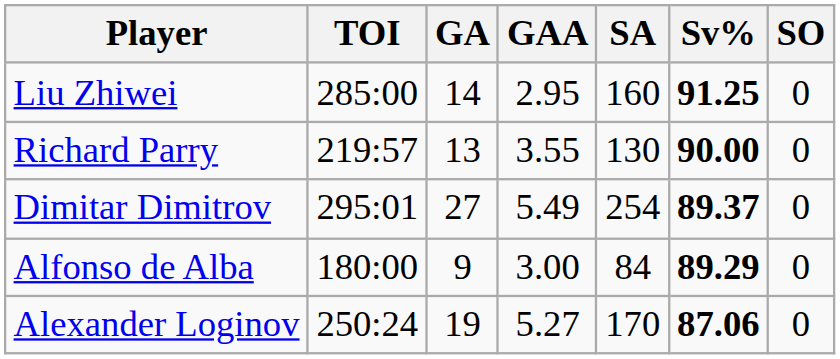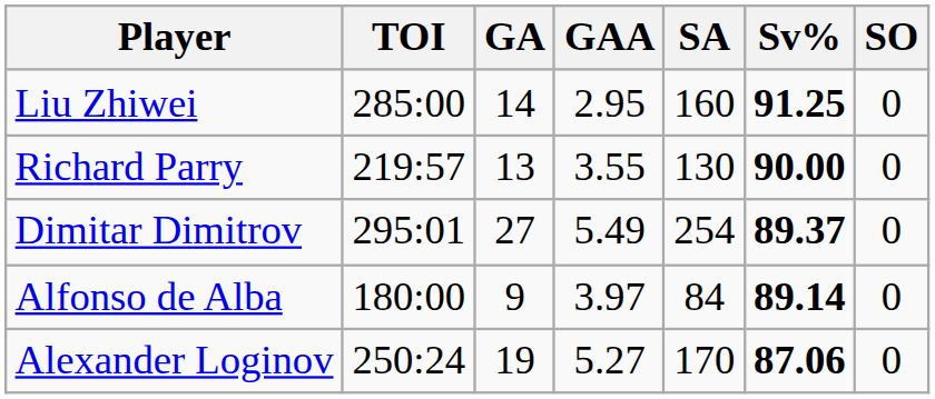Alfonso de Alba | GAA: 3.00 -> 3.97
Alfonso de Alba | Sv%: 89.29 -> 89.14
